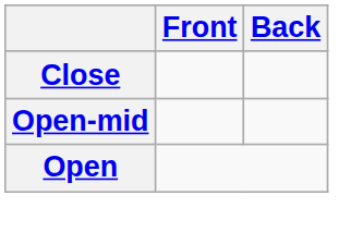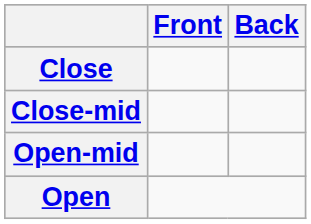+ row: Close-mid
